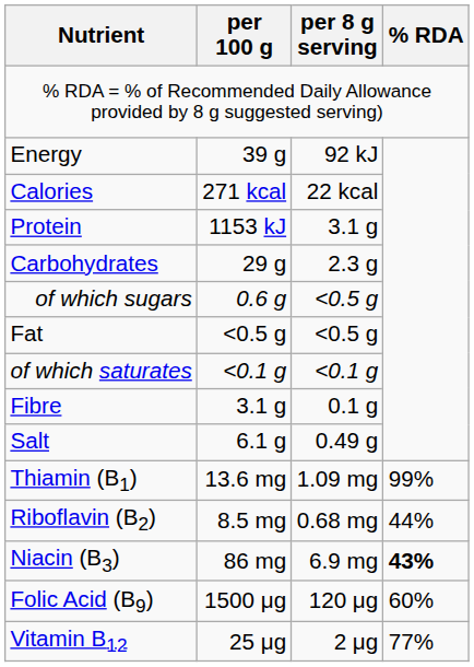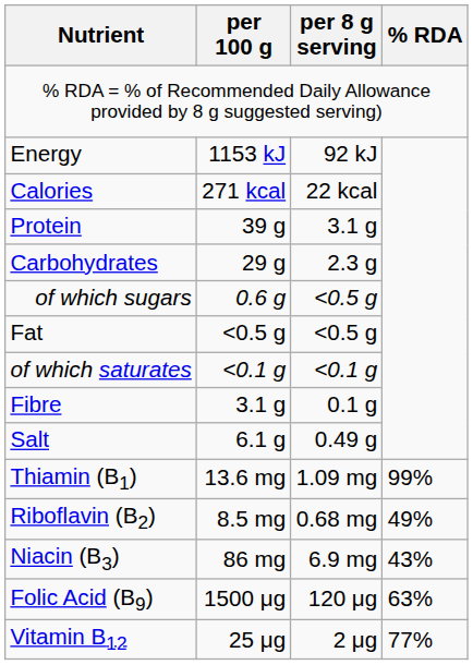Energy | per 100 g: 39 g -> 1153 kJ
Protein | per 100 g: 1153 kJ -> 39 g
Riboflavin (B2) | % RDA: 44% -> 49%
Niacin (B3) | % RDA: bold -> normal
Folic Acid (B9) | % RDA: 60% -> 63%
